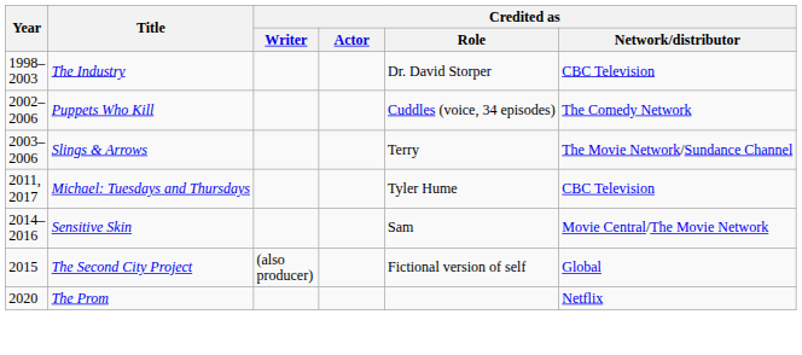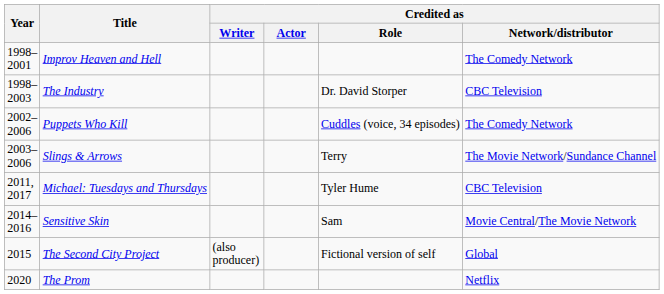+ row: 1998–2001 | Improv Heaven and Hell | The Comedy Network
